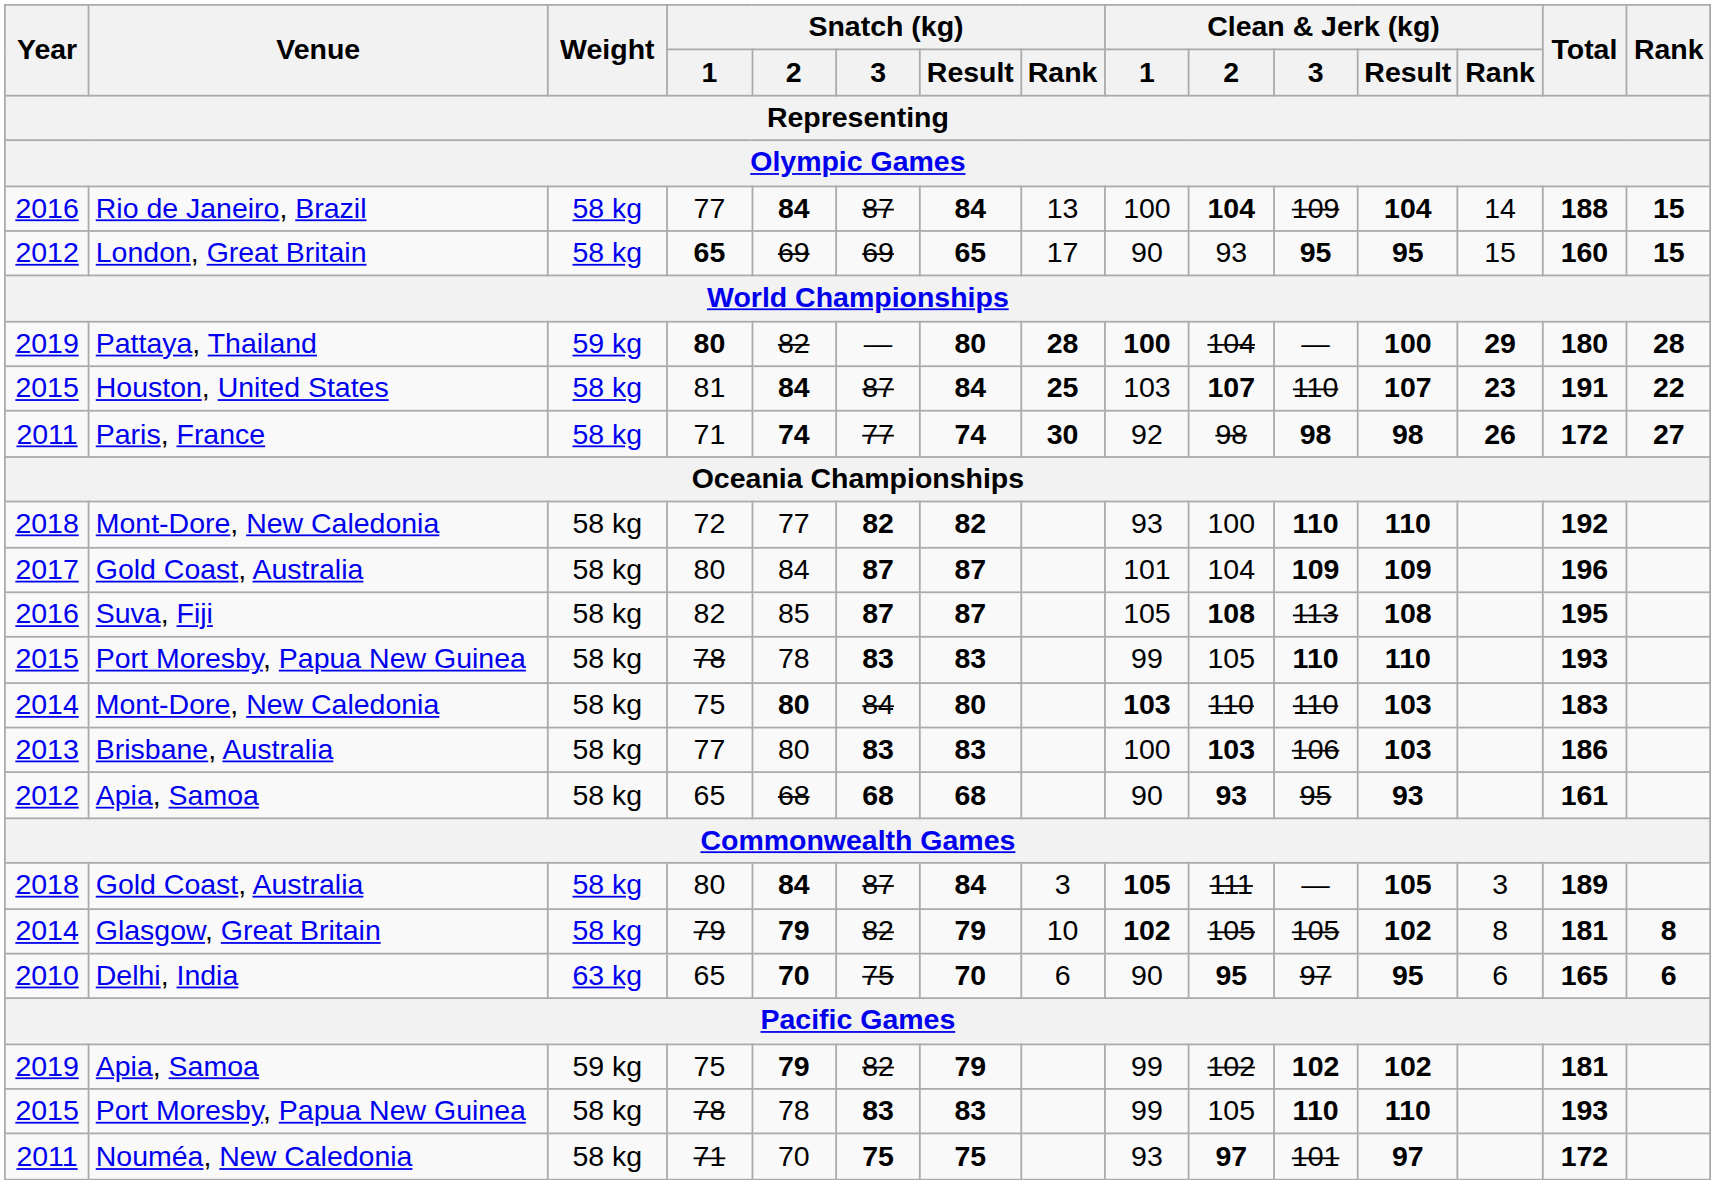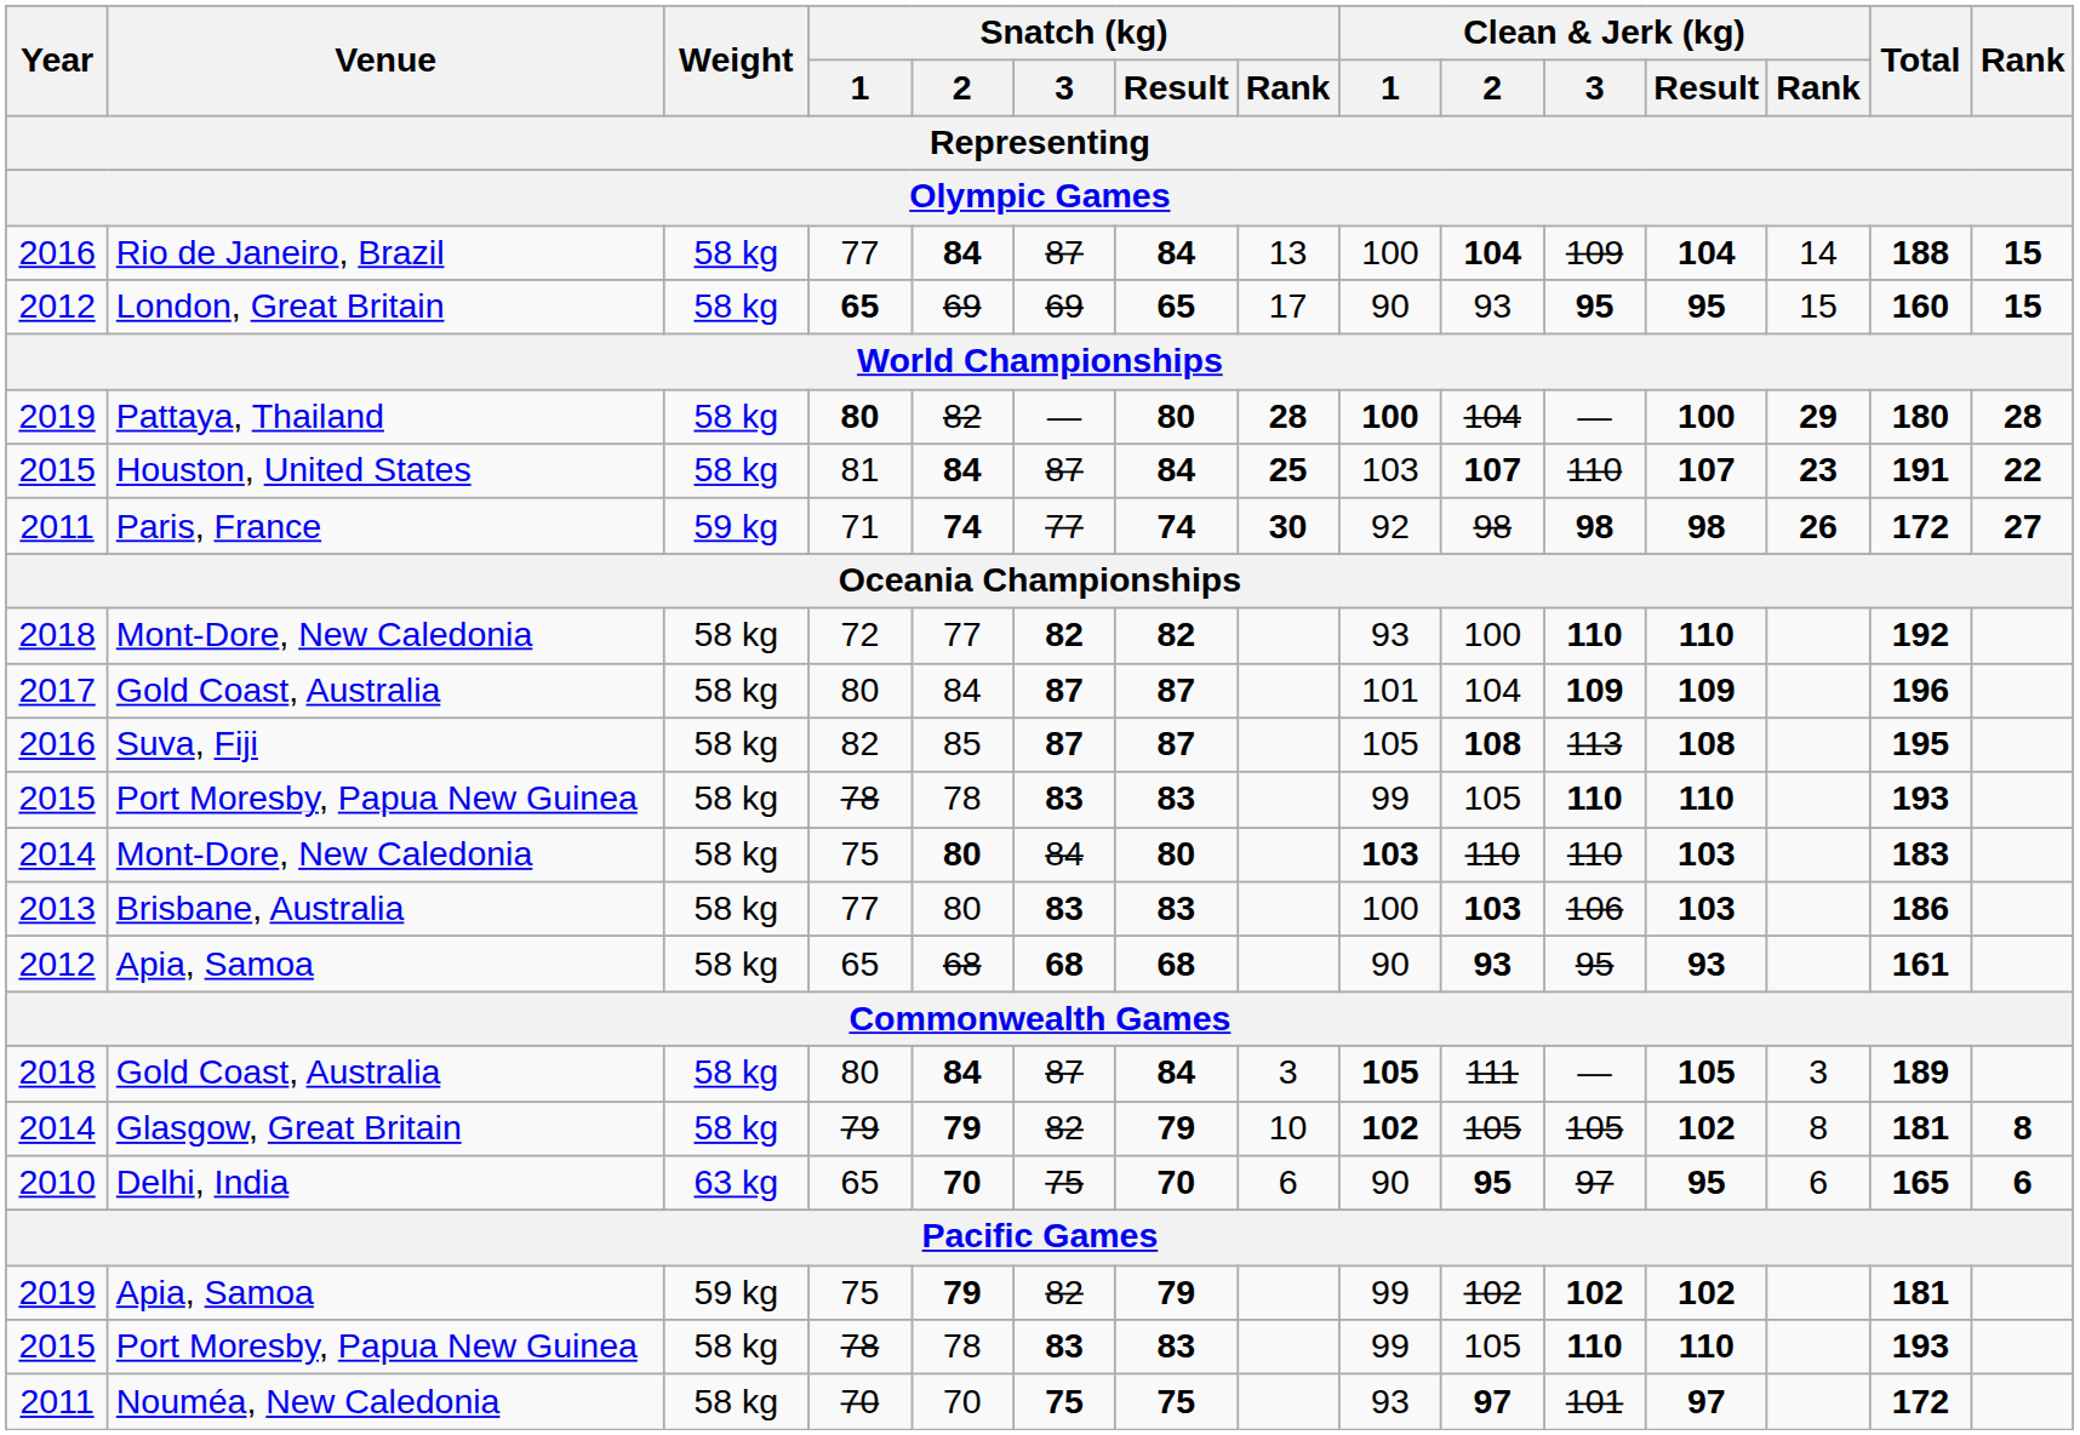Pattaya, Thailand | Weight: 59 kg -> 58 kg
Paris, France | Weight: 58 kg -> 59 kg
Nouméa, New Caledonia | Snatch (kg) / 1: 71 -> 70
